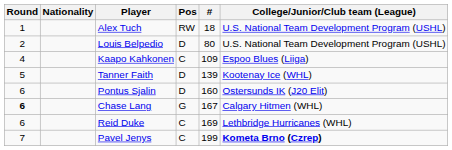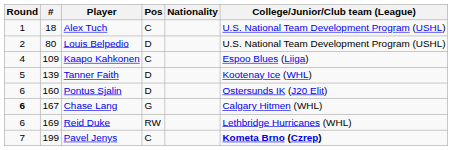columns swapped: # <-> Nationality
Alex Tuch | Pos: RW -> C
Reid Duke | Pos: C -> RW
